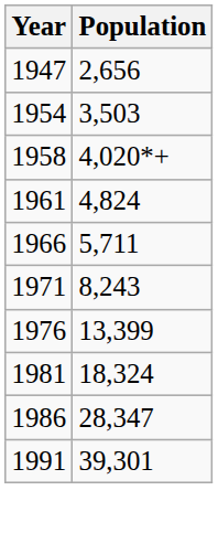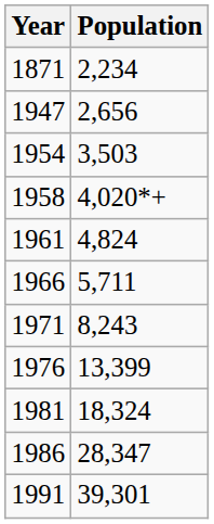+ row: 1871 | 2,234
